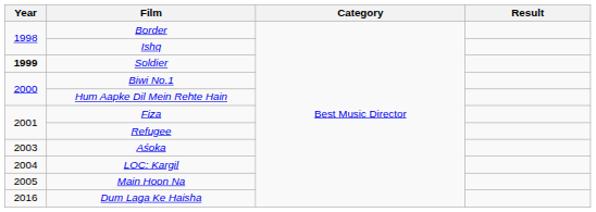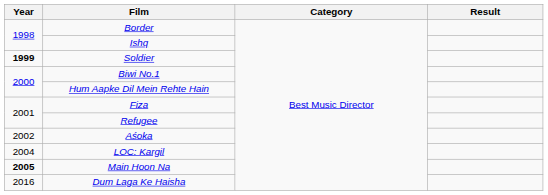Aśoka | Year: 2003 -> 2002
Main Hoon Na | Year: normal -> bold
